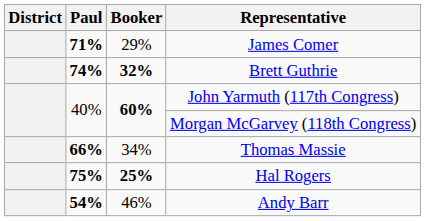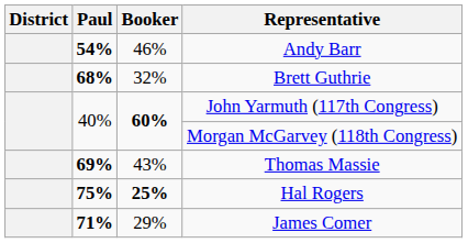rows swapped: James Comer <-> Andy Barr
Brett Guthrie | Paul: 74% -> 68%
Brett Guthrie | Booker: bold -> normal
Thomas Massie | Paul: 66% -> 69%
Thomas Massie | Booker: 34% -> 43%
